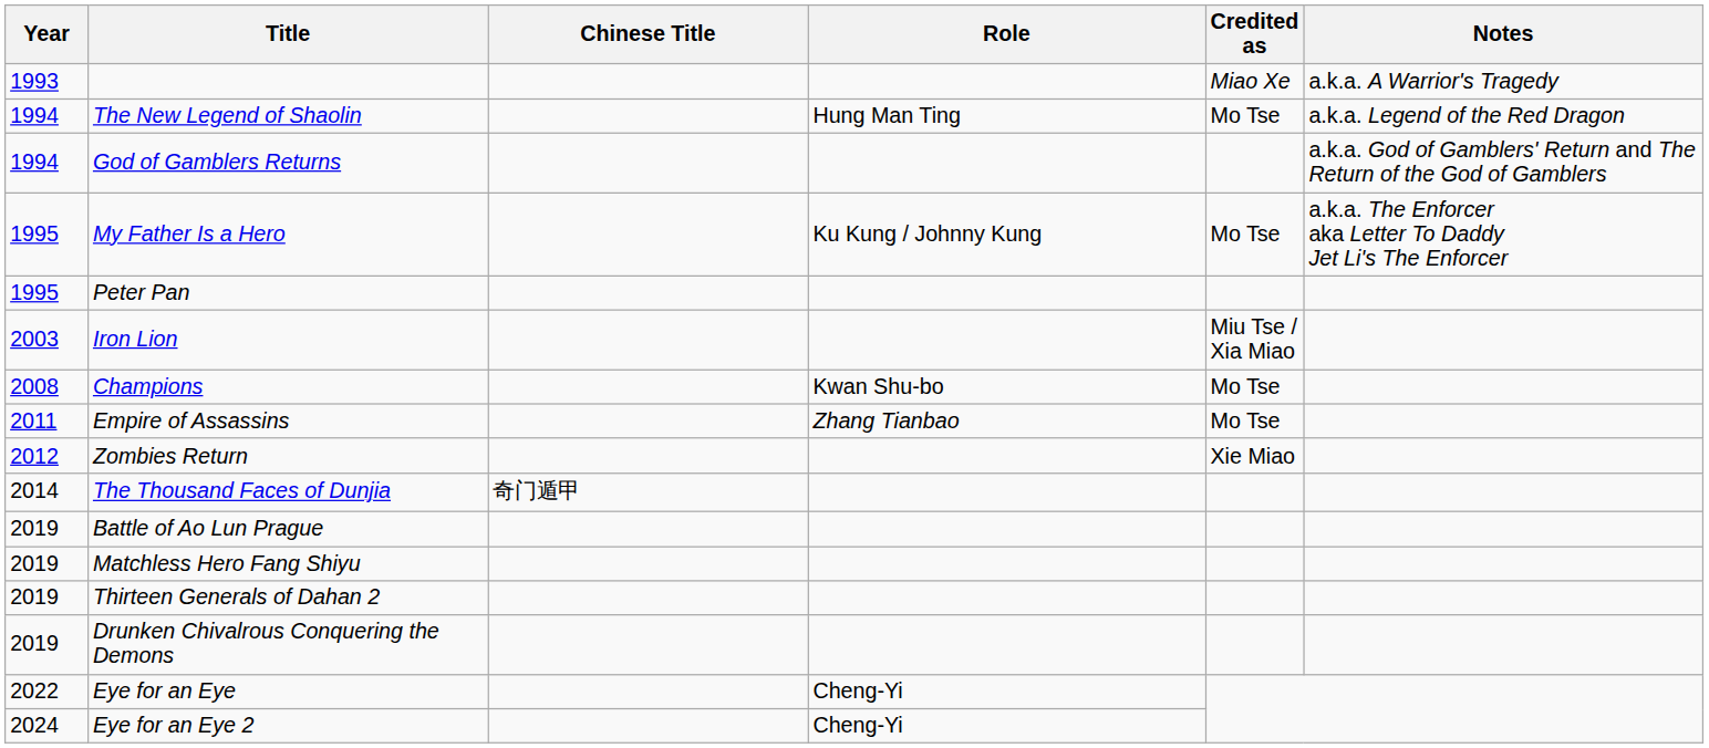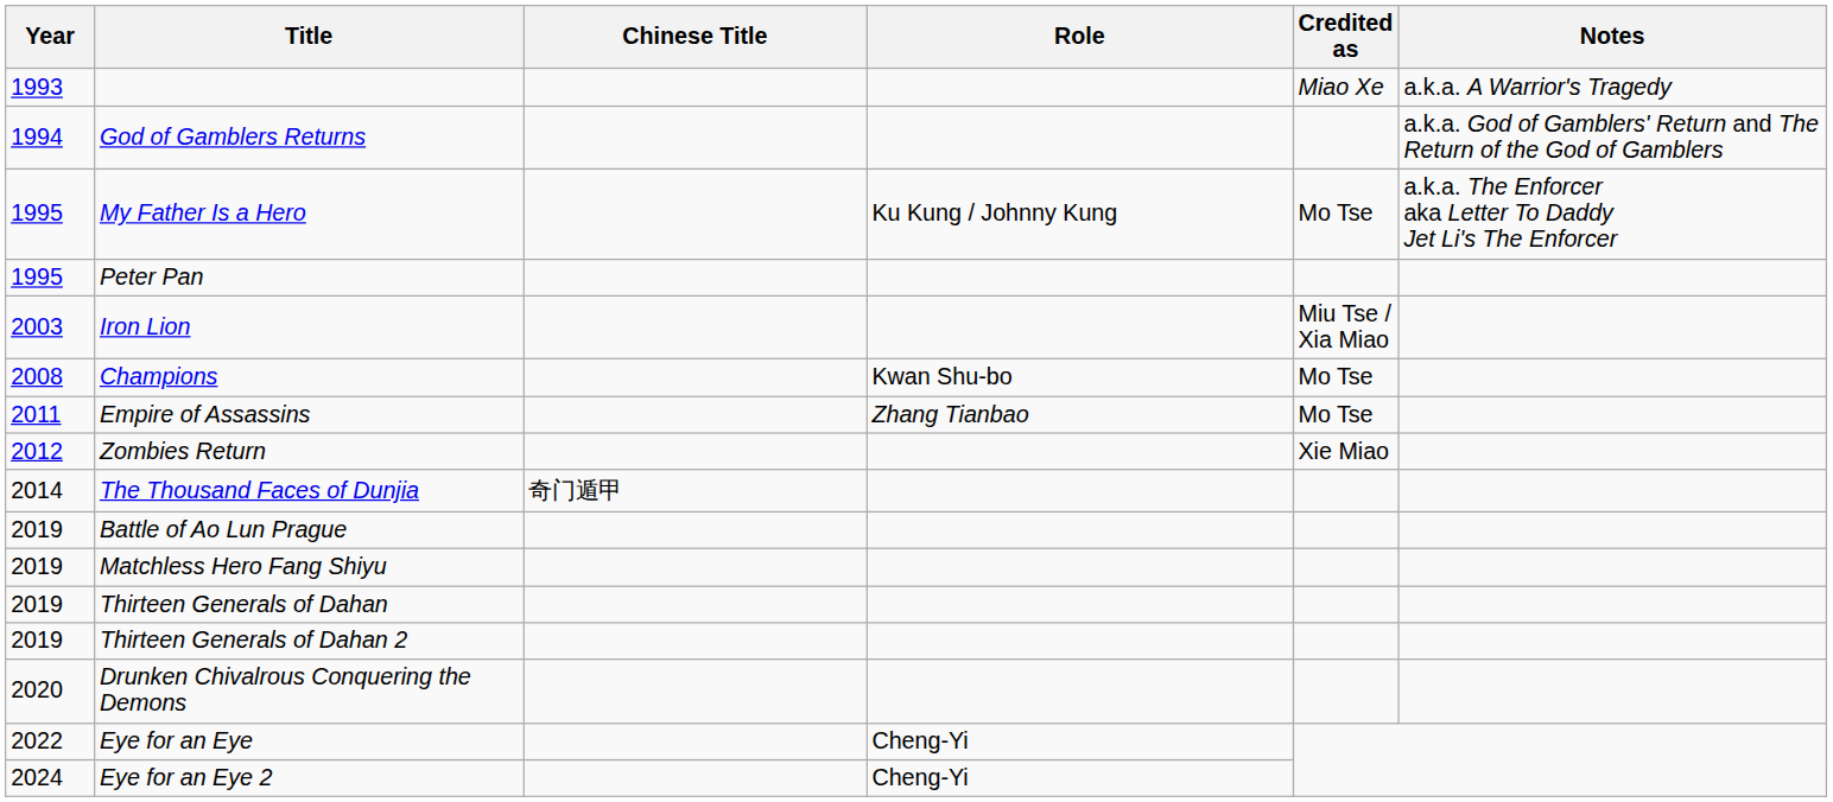- row: 1994 | The New Legend of Shaolin | Hung Man Ting | Mo Tse | a.k.a. Legend of the Red Dragon
+ row: 2019 | Thirteen Generals of Dahan
Drunken Chivalrous Conquering the Demons | Year: 2019 -> 2020
